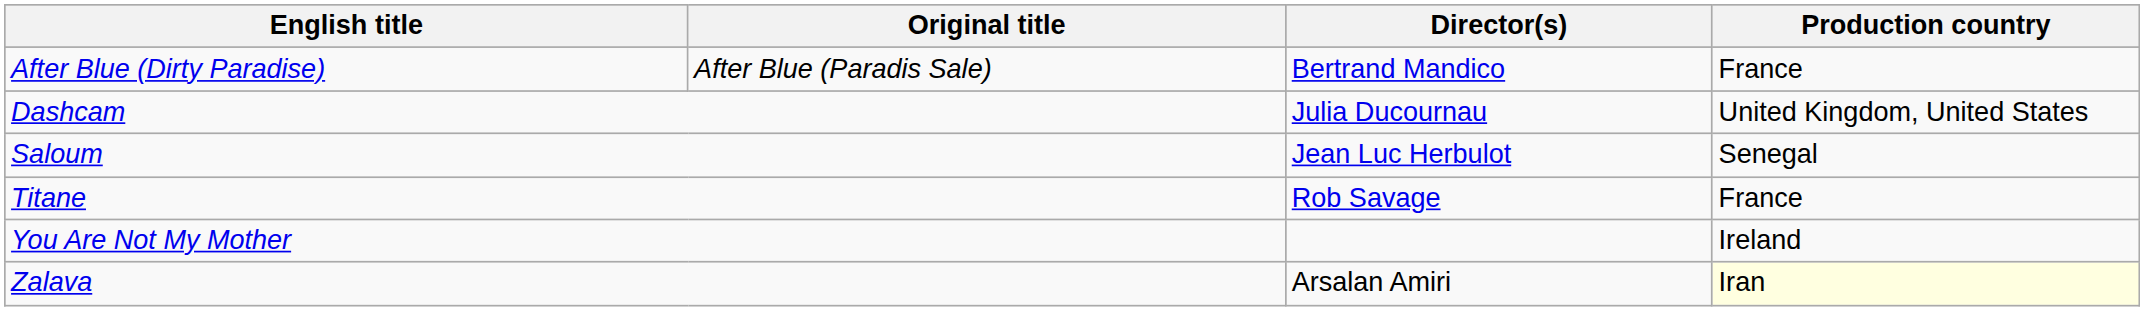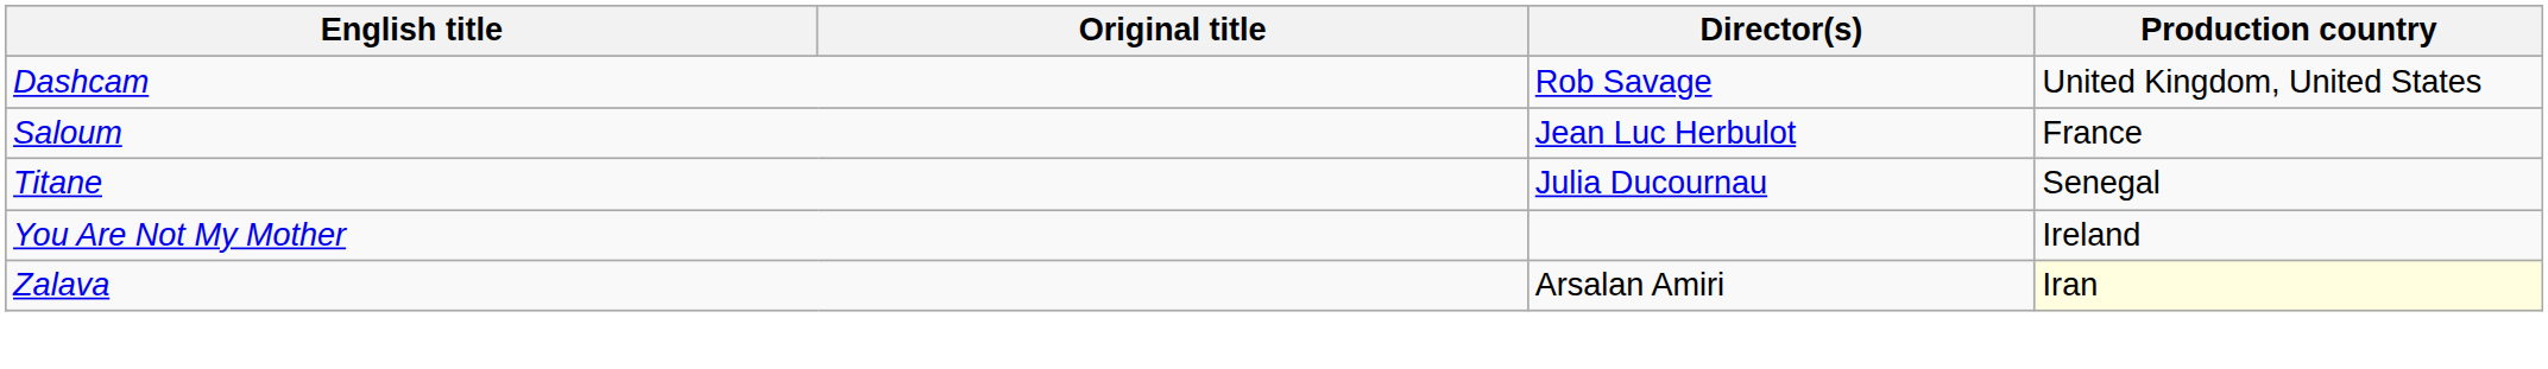- row: After Blue (Dirty Paradise) | After Blue (Paradis Sale) | Bertrand Mandico | France
Dashcam | Director(s): Julia Ducournau -> Rob Savage
Saloum | Production country: Senegal -> France
Titane | Director(s): Rob Savage -> Julia Ducournau
Titane | Production country: France -> Senegal
